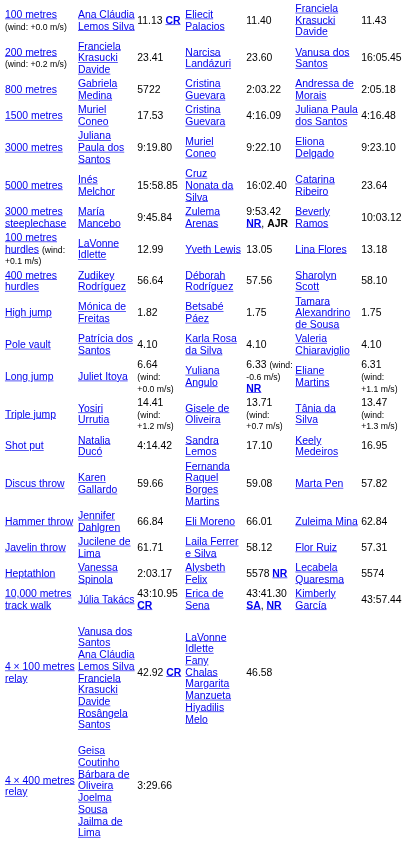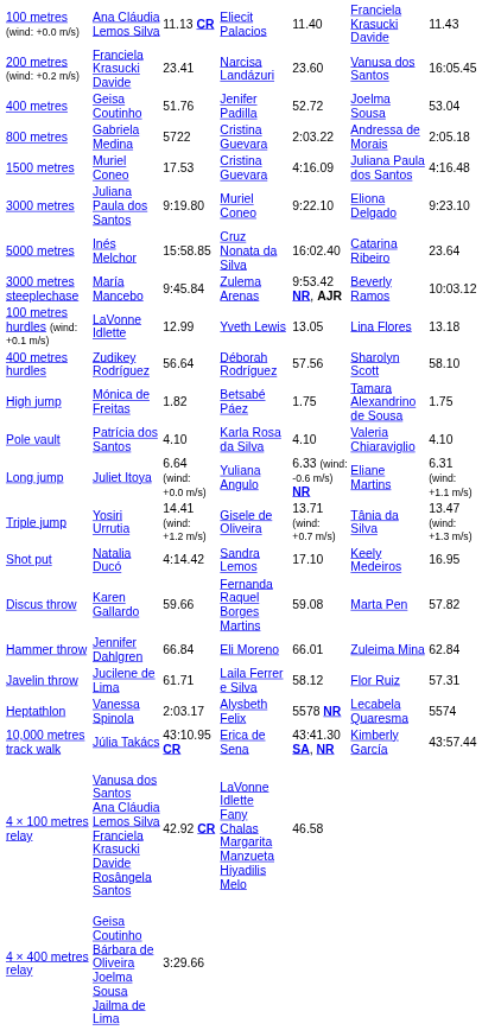+ row: 400 metres | Geisa Coutinho | 51.76 | Jenifer Padilla | 52.72 | Joelma Sousa | 53.04
